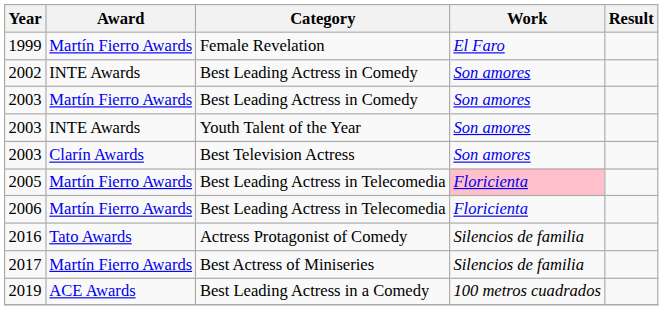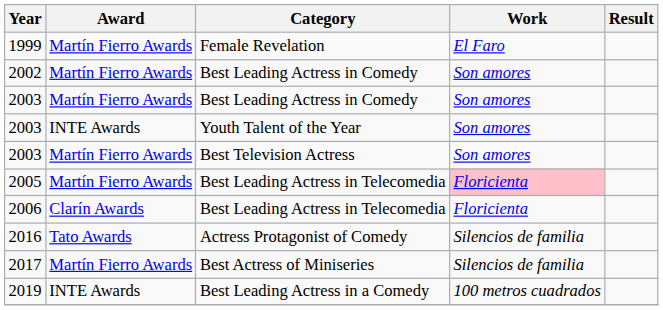2002 | Award: INTE Awards -> Martín Fierro Awards
2003 / Best Television Actress | Award: Clarín Awards -> Martín Fierro Awards
2006 | Award: Martín Fierro Awards -> Clarín Awards
2019 | Award: ACE Awards -> INTE Awards
